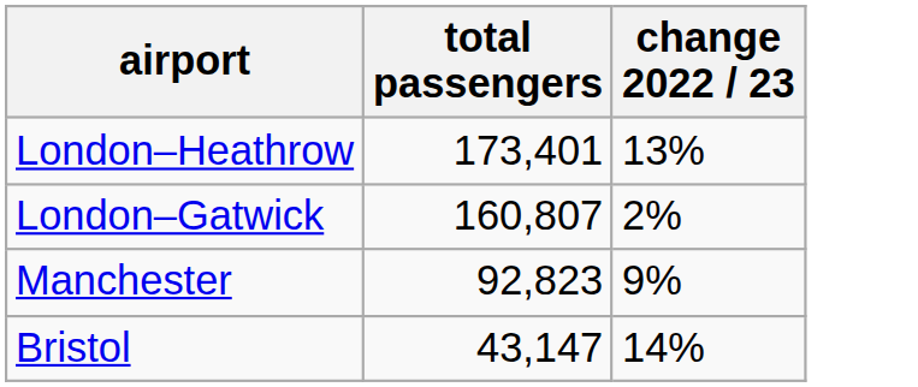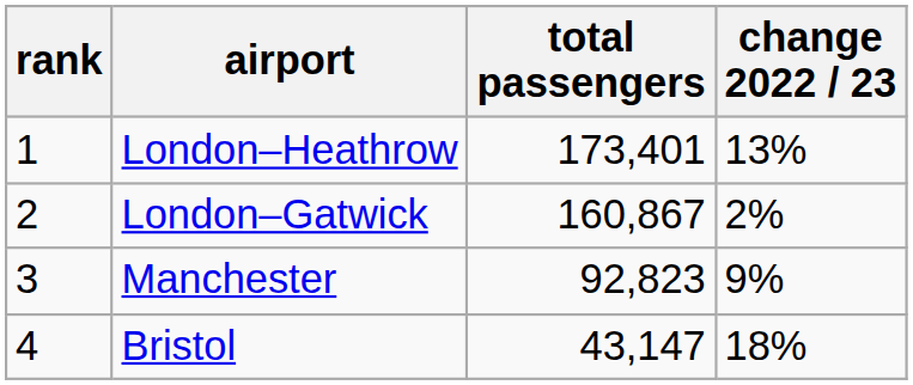+ column: rank | 1 | 2 | 3 | 4
London–Gatwick | total passengers: 160,807 -> 160,867
Bristol | change 2022 / 23: 14% -> 18%
